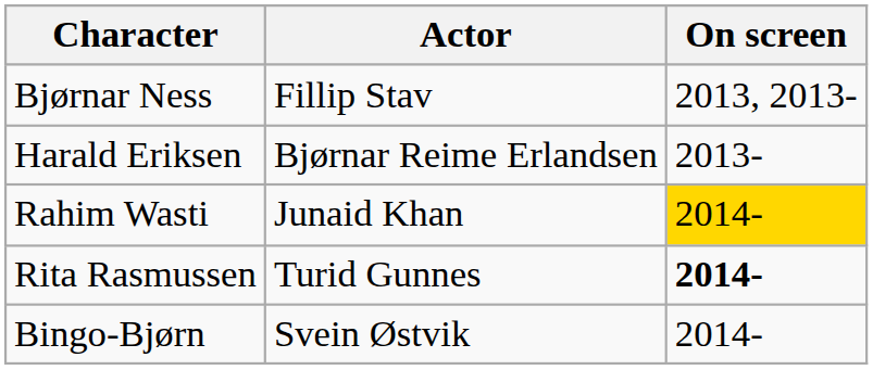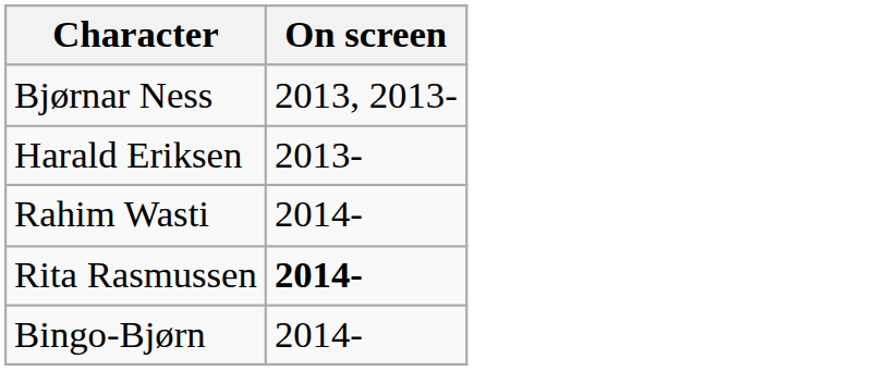- column: Actor | Fillip Stav | Bjørnar Reime Erlandsen | Junaid Khan | Turid Gunnes | Svein Østvik
Rahim Wasti | On screen: gold background -> no background
